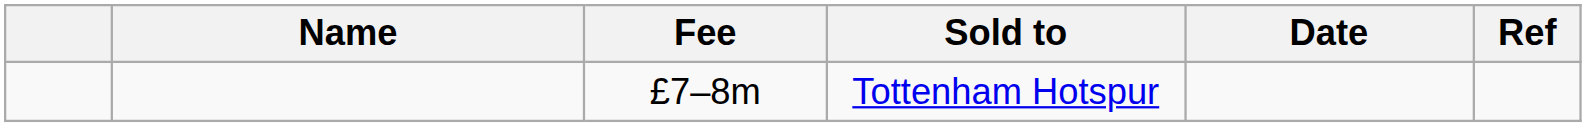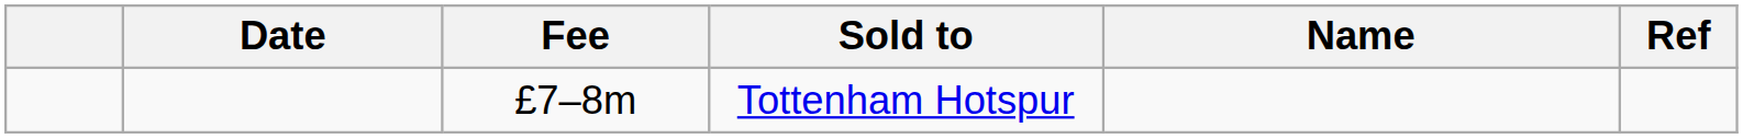columns swapped: Name <-> Date
